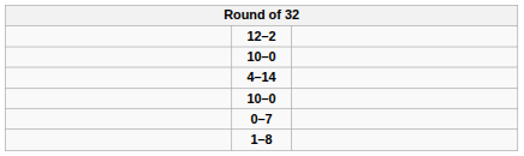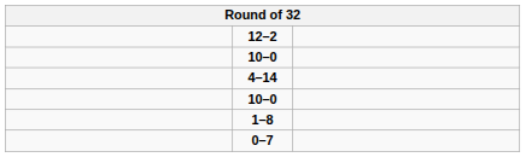rows swapped: 1–8 <-> 0–7
